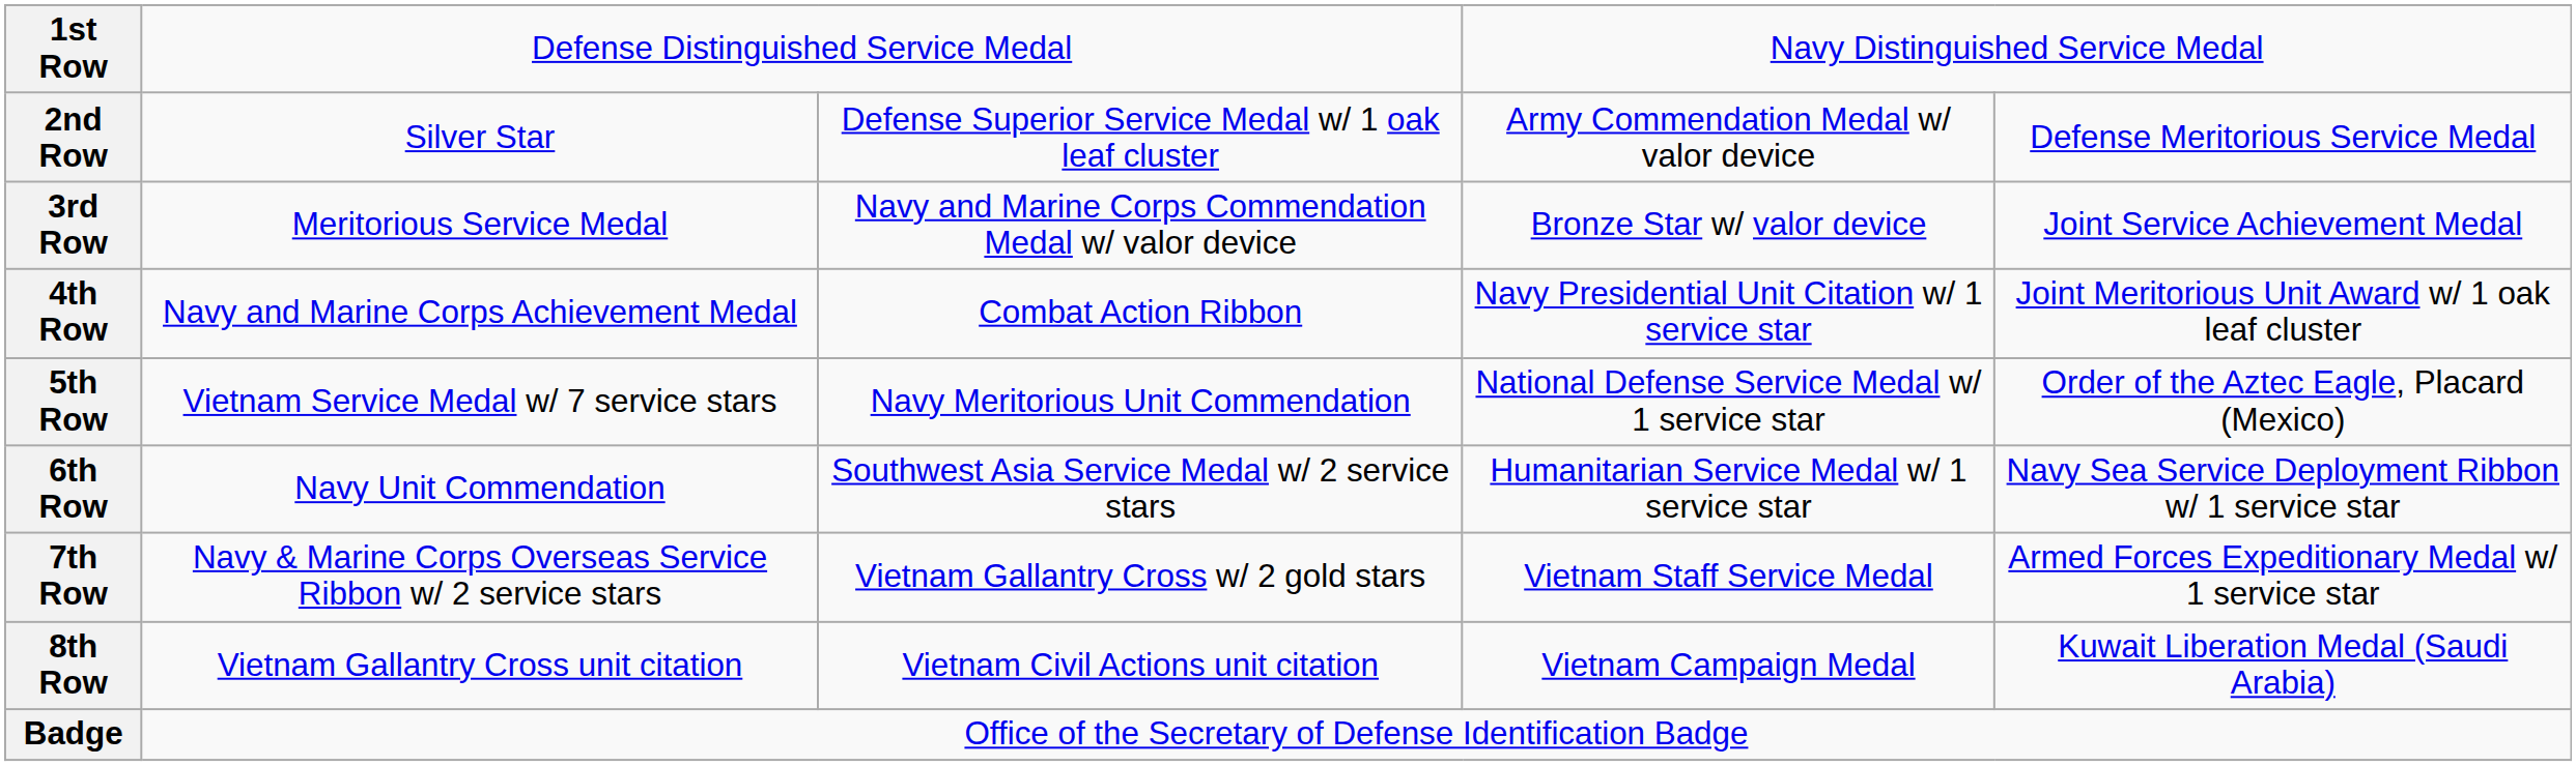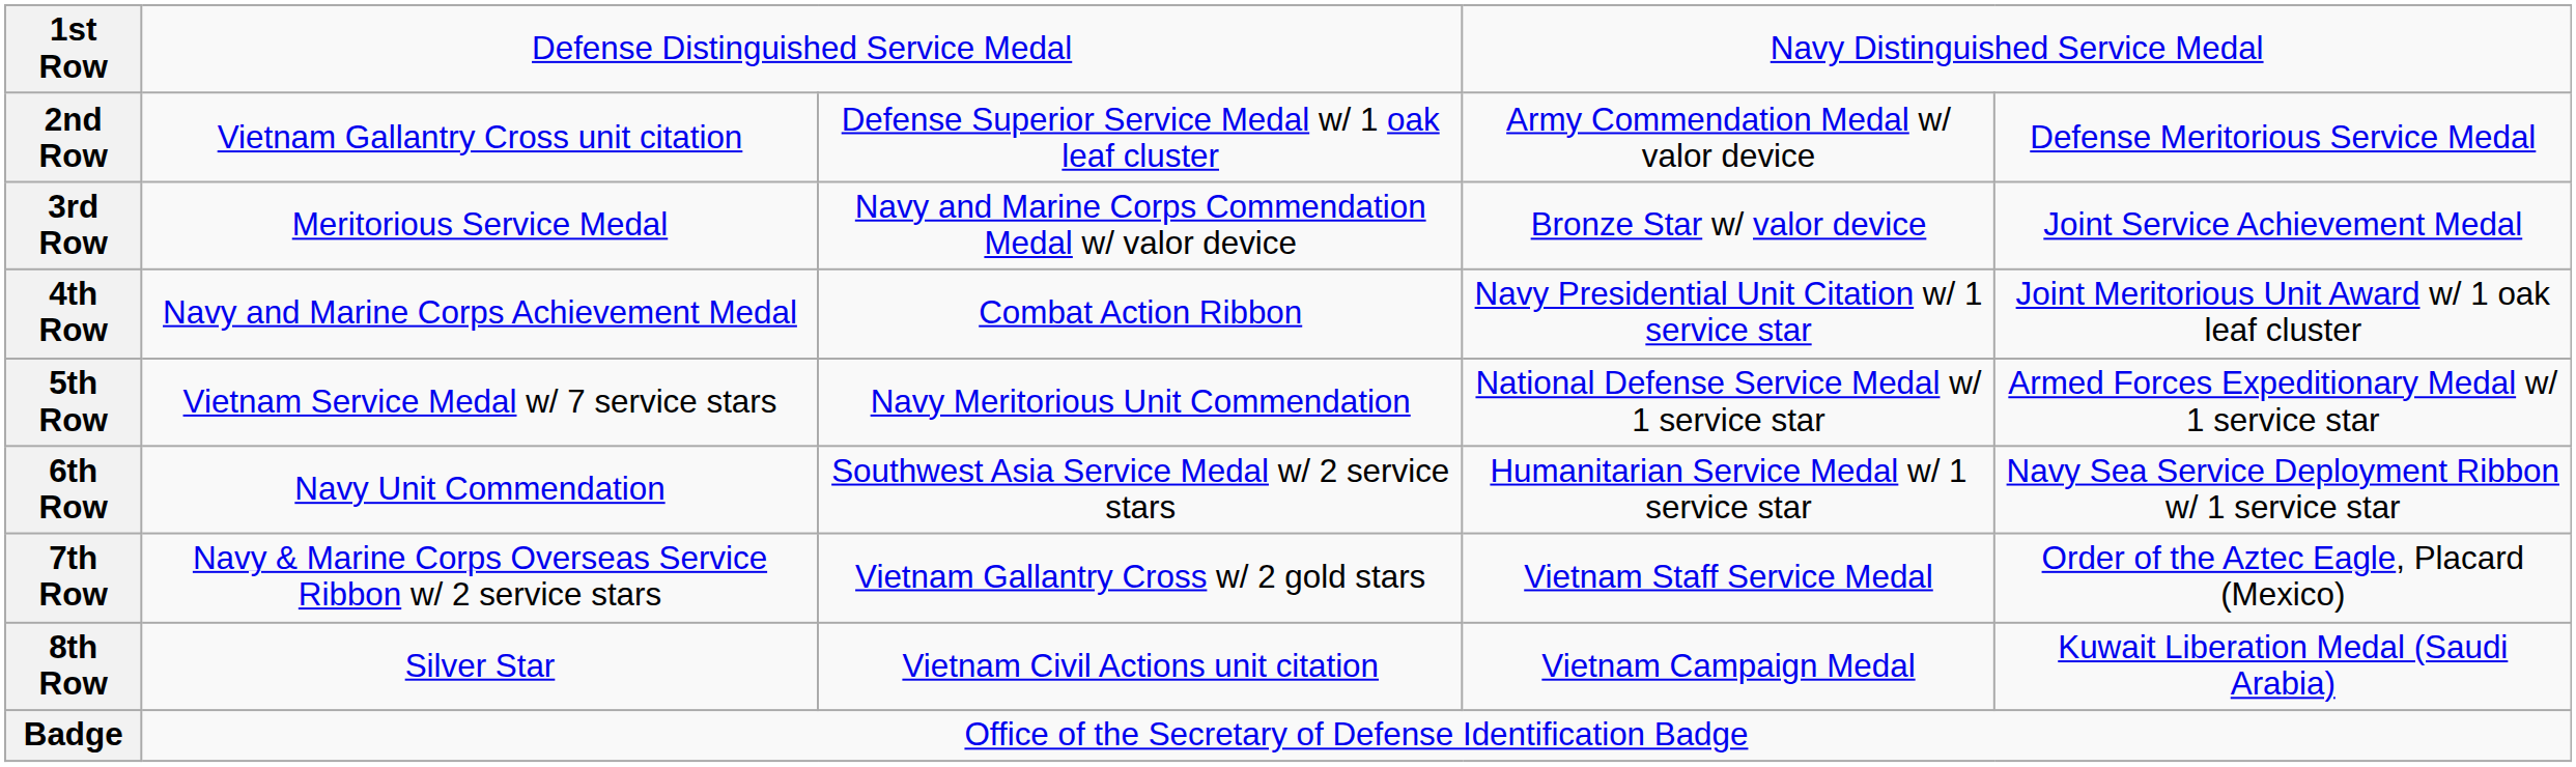2nd Row | column 2: Silver Star -> Vietnam Gallantry Cross unit citation
5th Row | column 5: Order of the Aztec Eagle, Placard (Mexico) -> Armed Forces Expeditionary Medal w/ 1 service star
7th Row | column 5: Armed Forces Expeditionary Medal w/ 1 service star -> Order of the Aztec Eagle, Placard (Mexico)
8th Row | column 2: Vietnam Gallantry Cross unit citation -> Silver Star
